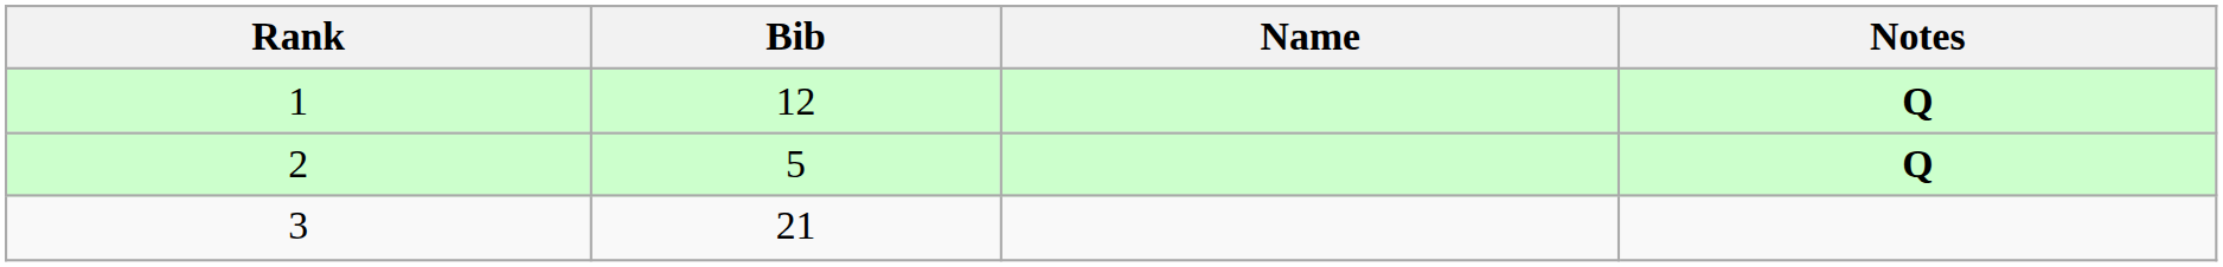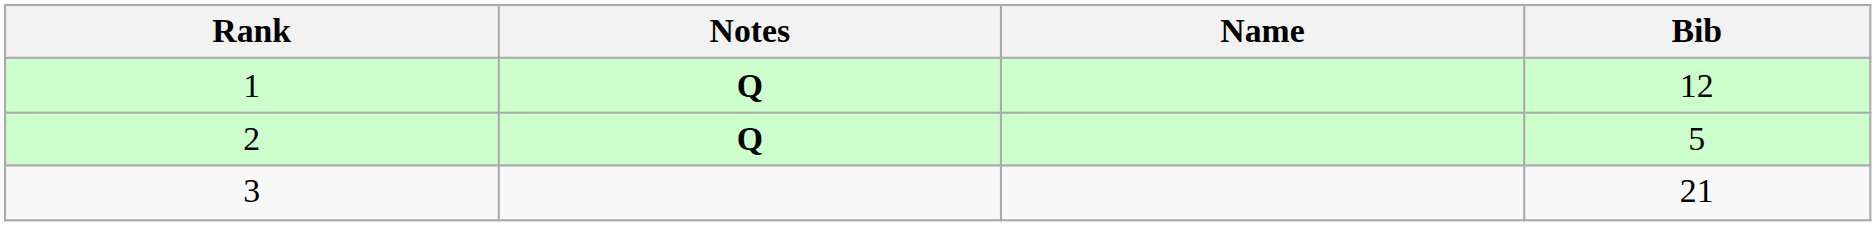columns swapped: Bib <-> Notes
